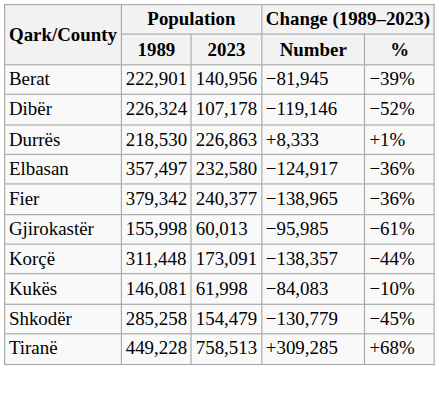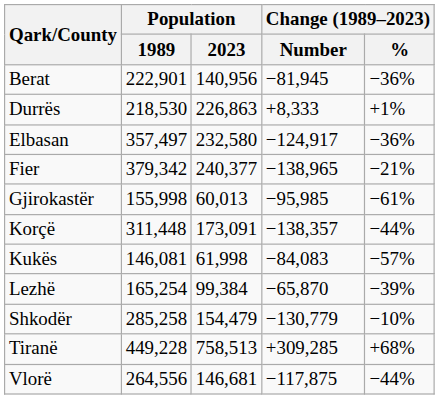Berat | Change (1989–2023) / %: −39% -> −36%
- row: Dibër | 226,324 | 107,178 | −119,146 | −52%
Fier | Change (1989–2023) / %: −36% -> −21%
Kukës | Change (1989–2023) / %: −10% -> −57%
+ row: Lezhë | 165,254 | 99,384 | −65,870 | −39%
Shkodër | Change (1989–2023) / %: −45% -> −10%
+ row: Vlorë | 264,556 | 146,681 | −117,875 | −44%
